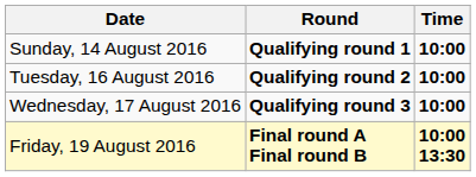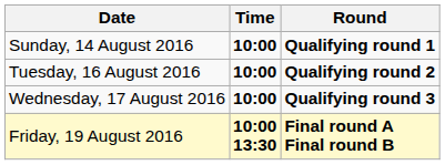columns swapped: Time <-> Round
